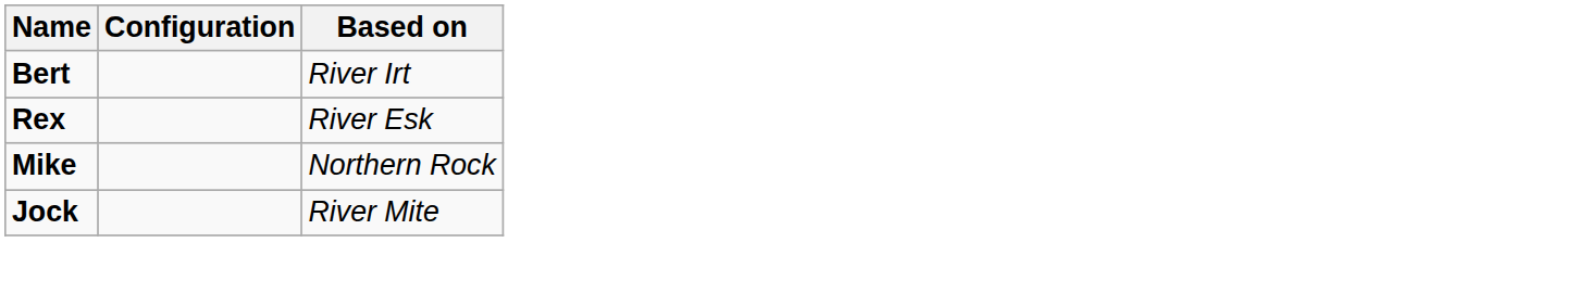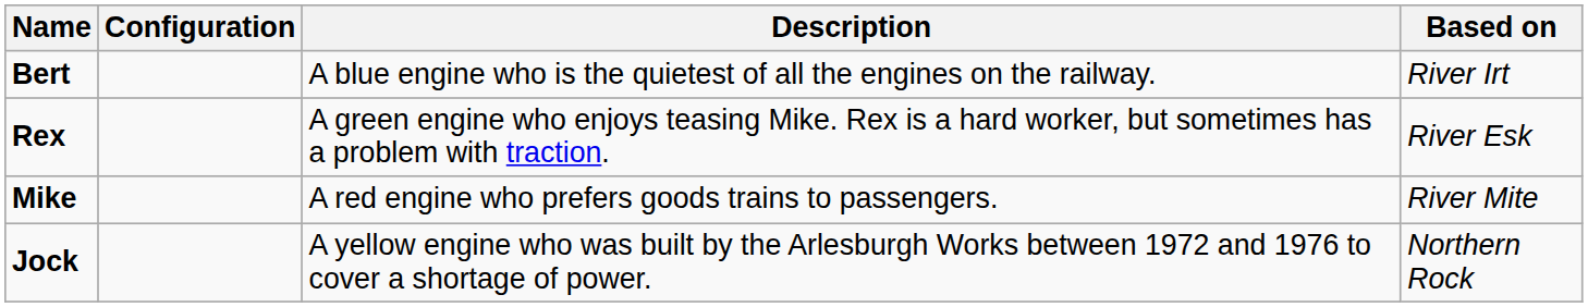+ column: Description | A blue engine who is the quietest of all the engines on the railway. | A green engine who enjoys teasing Mike. Rex is a hard worker, but sometimes has a problem with traction. | A red engine who prefers goods trains to passengers. | A yellow engine who was built by the Arlesburgh Works between 1972 and 1976 to cover a shortage of power.
Mike | Based on: Northern Rock -> River Mite
Jock | Based on: River Mite -> Northern Rock
